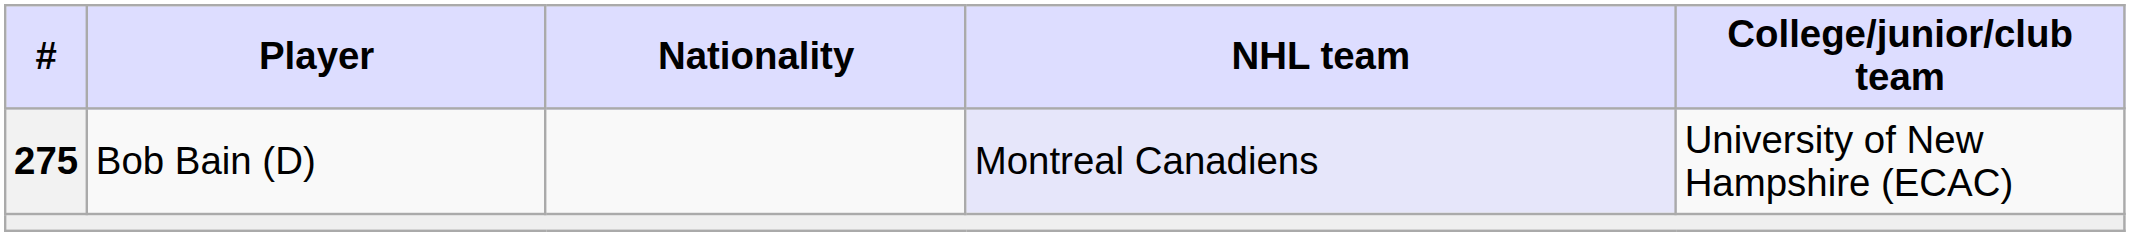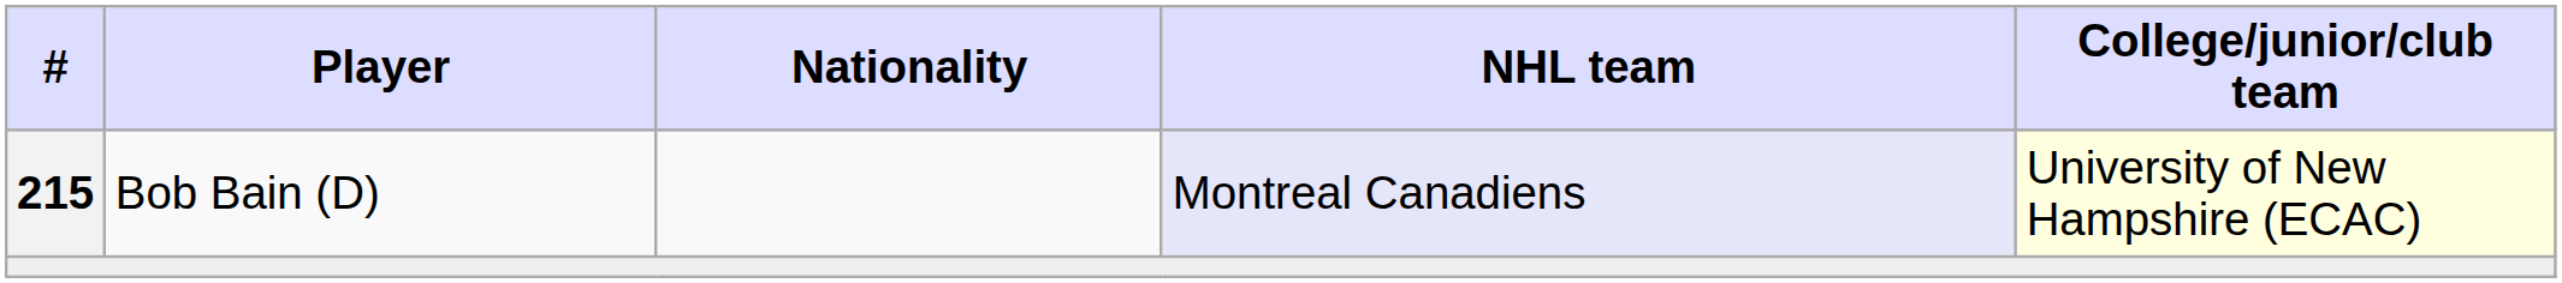Bob Bain (D) | #: 275 -> 215
Bob Bain (D) | College/junior/club team: no background -> lightyellow background
